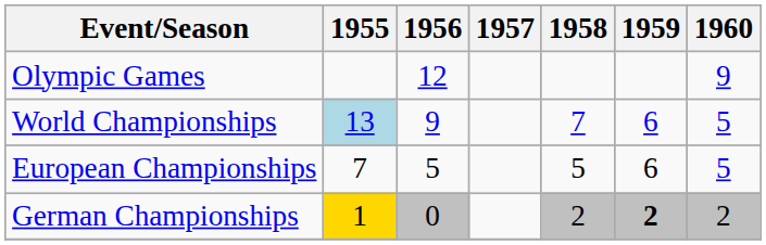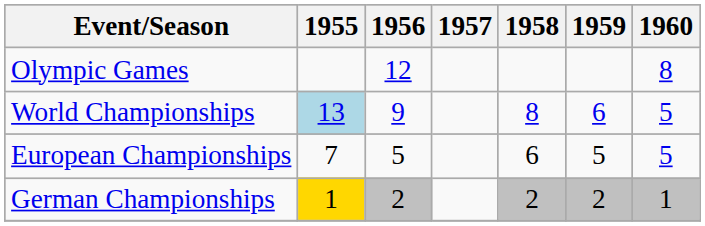Olympic Games | 1960: 9 -> 8
World Championships | 1958: 7 -> 8
European Championships | 1958: 5 -> 6
European Championships | 1959: 6 -> 5
German Championships | 1956: 0 -> 2
German Championships | 1959: bold -> normal
German Championships | 1960: 2 -> 1
